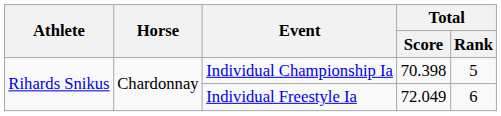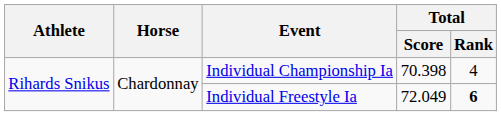Individual Championship Ia | Total / Rank: 5 -> 4
Individual Freestyle Ia | Total / Rank: normal -> bold
